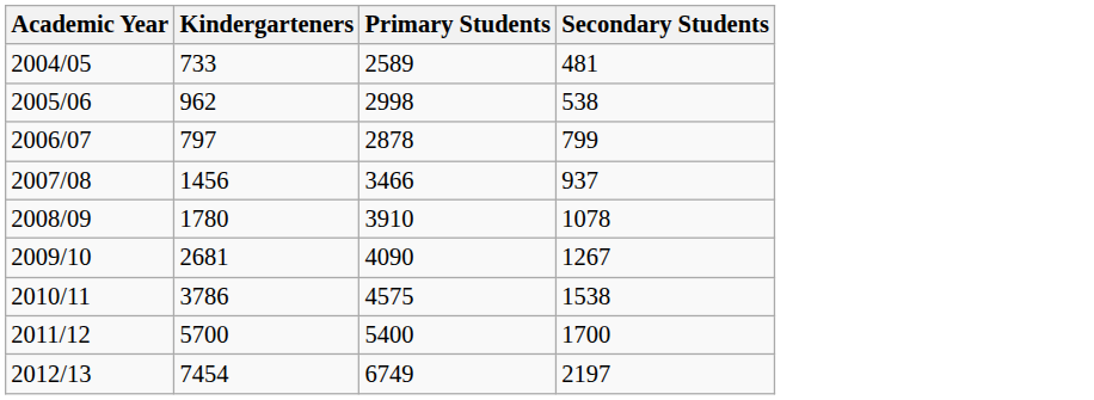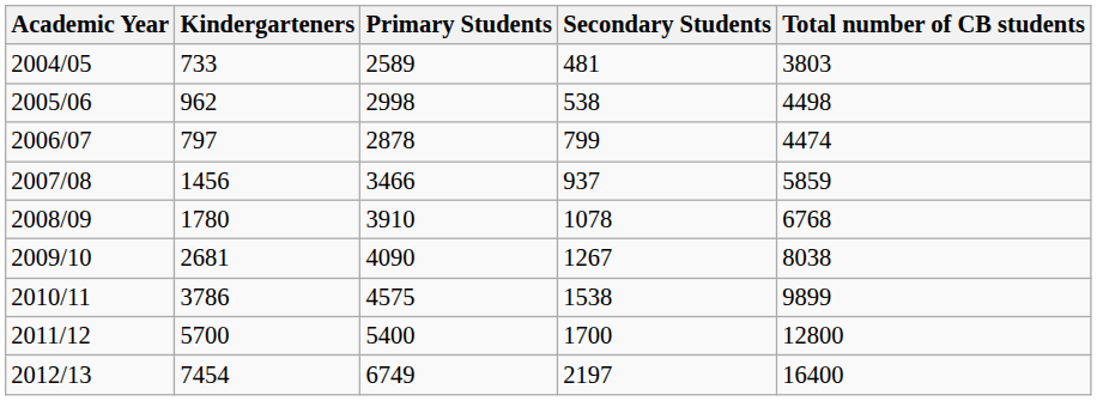+ column: Total number of CB students | 3803 | 4498 | 4474 | 5859 | 6768 | 8038 | 9899 | 12800 | 16400
